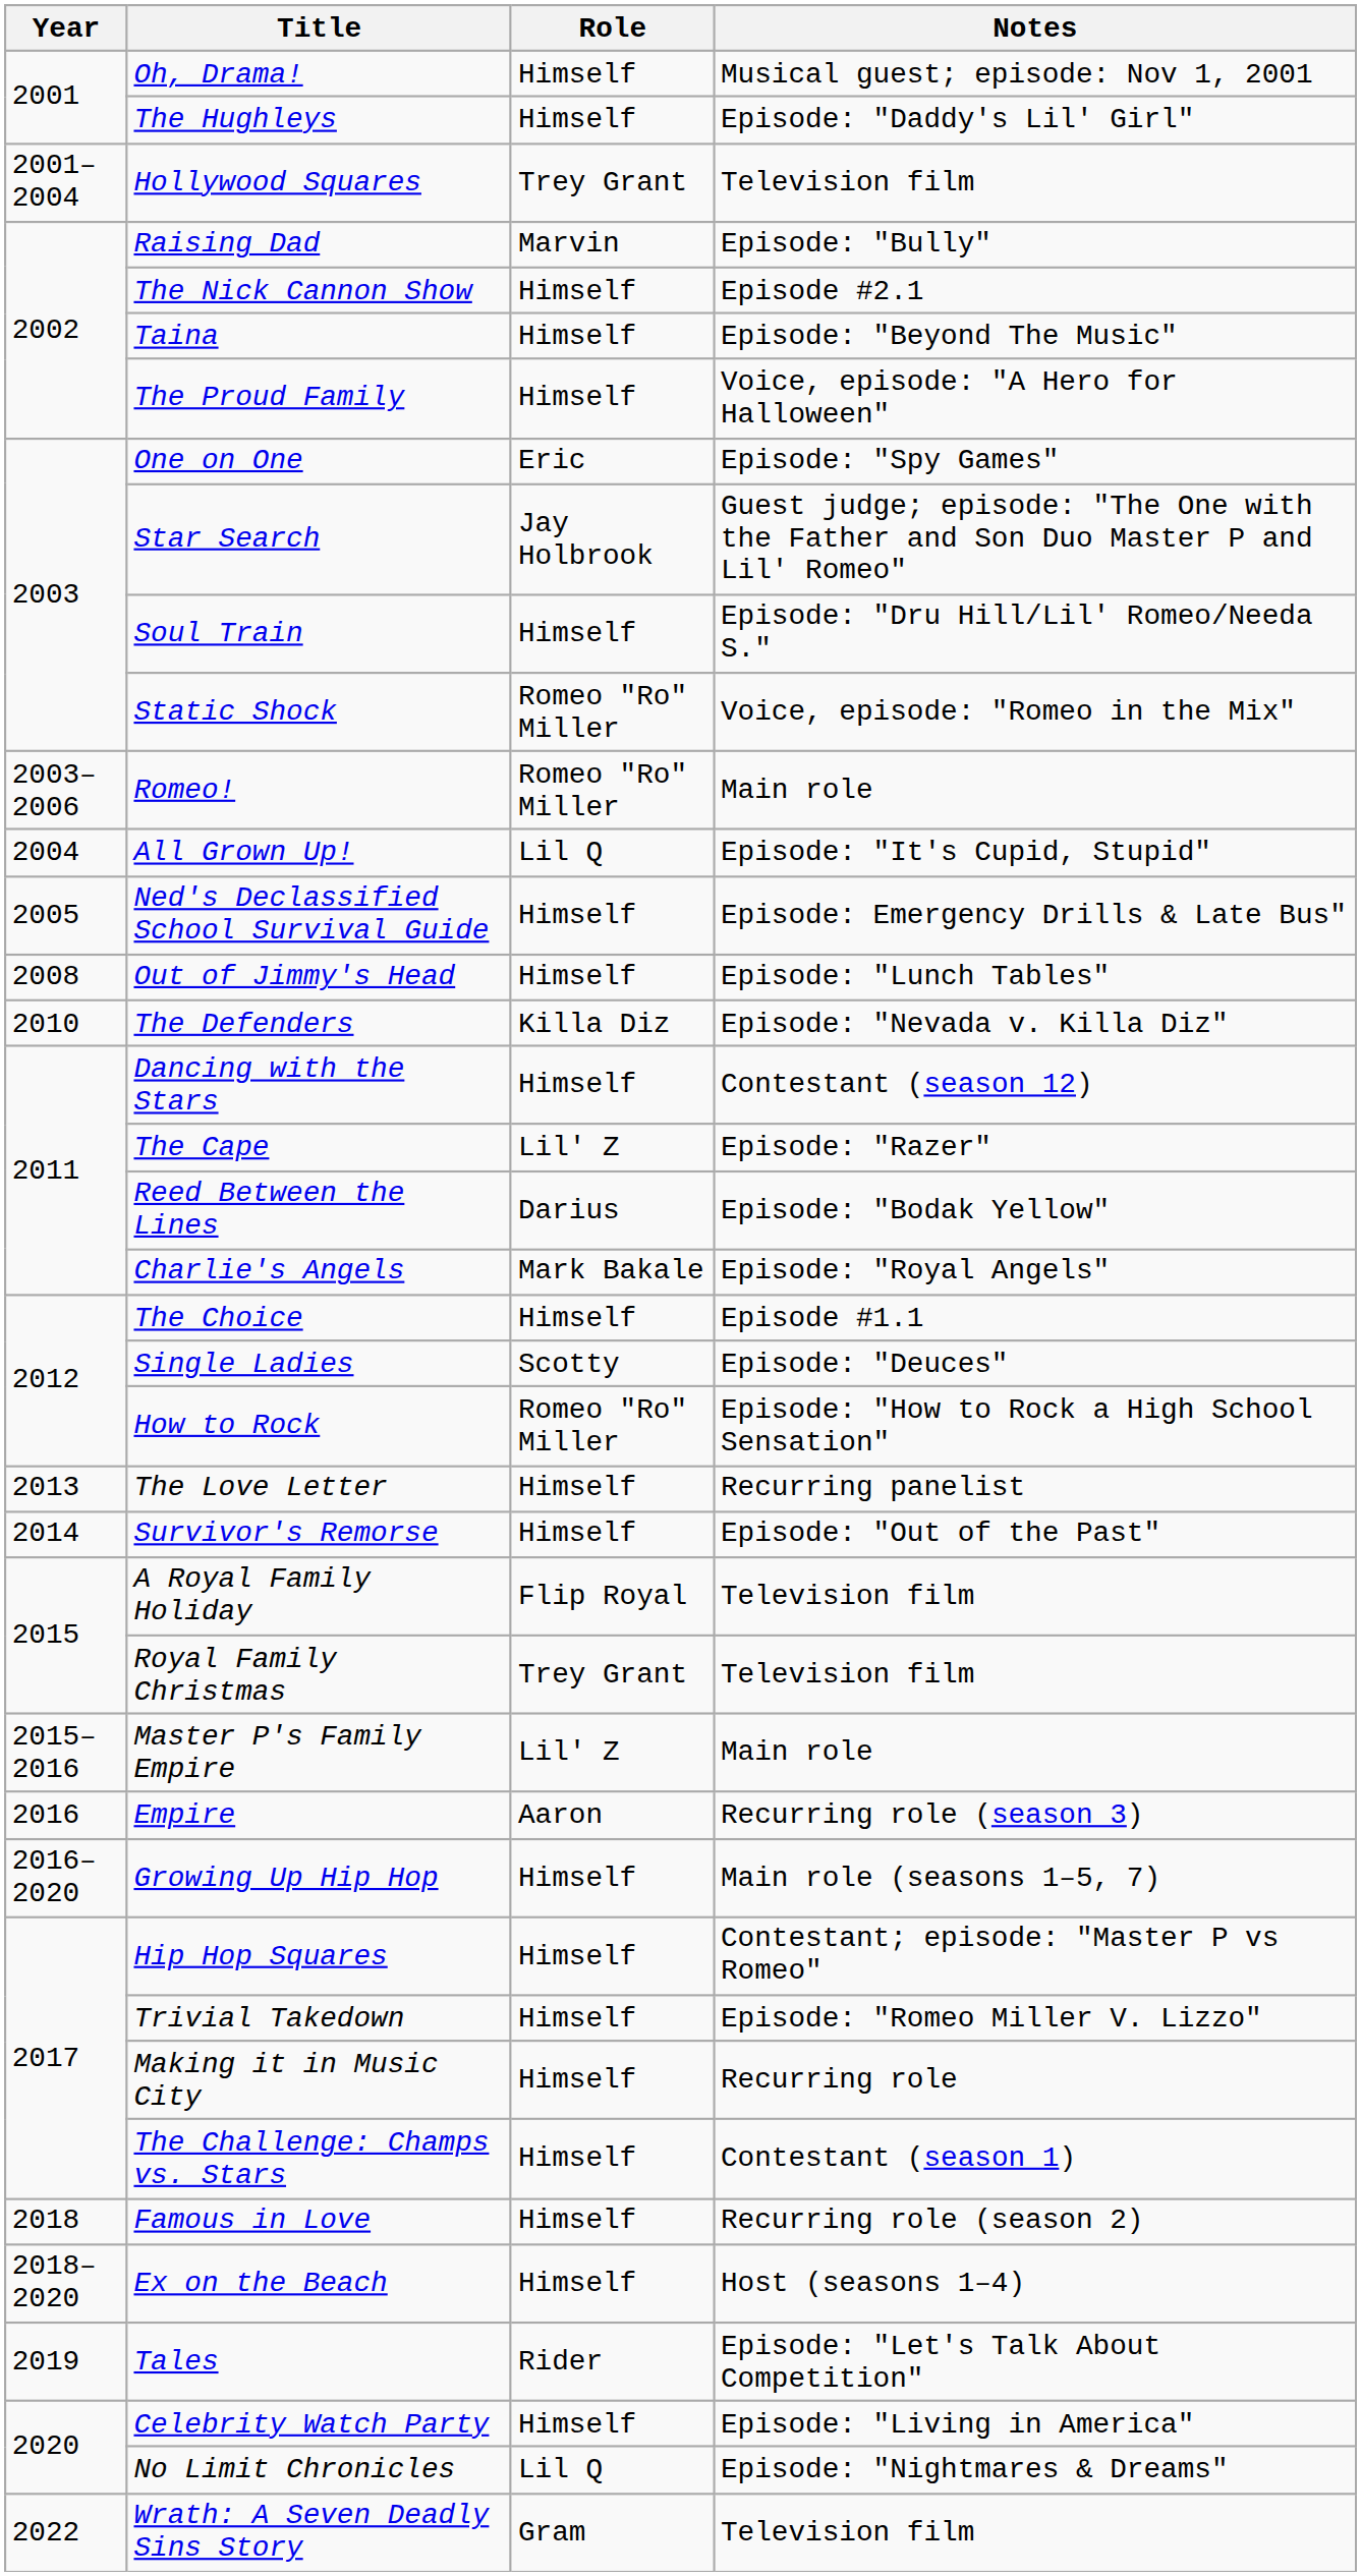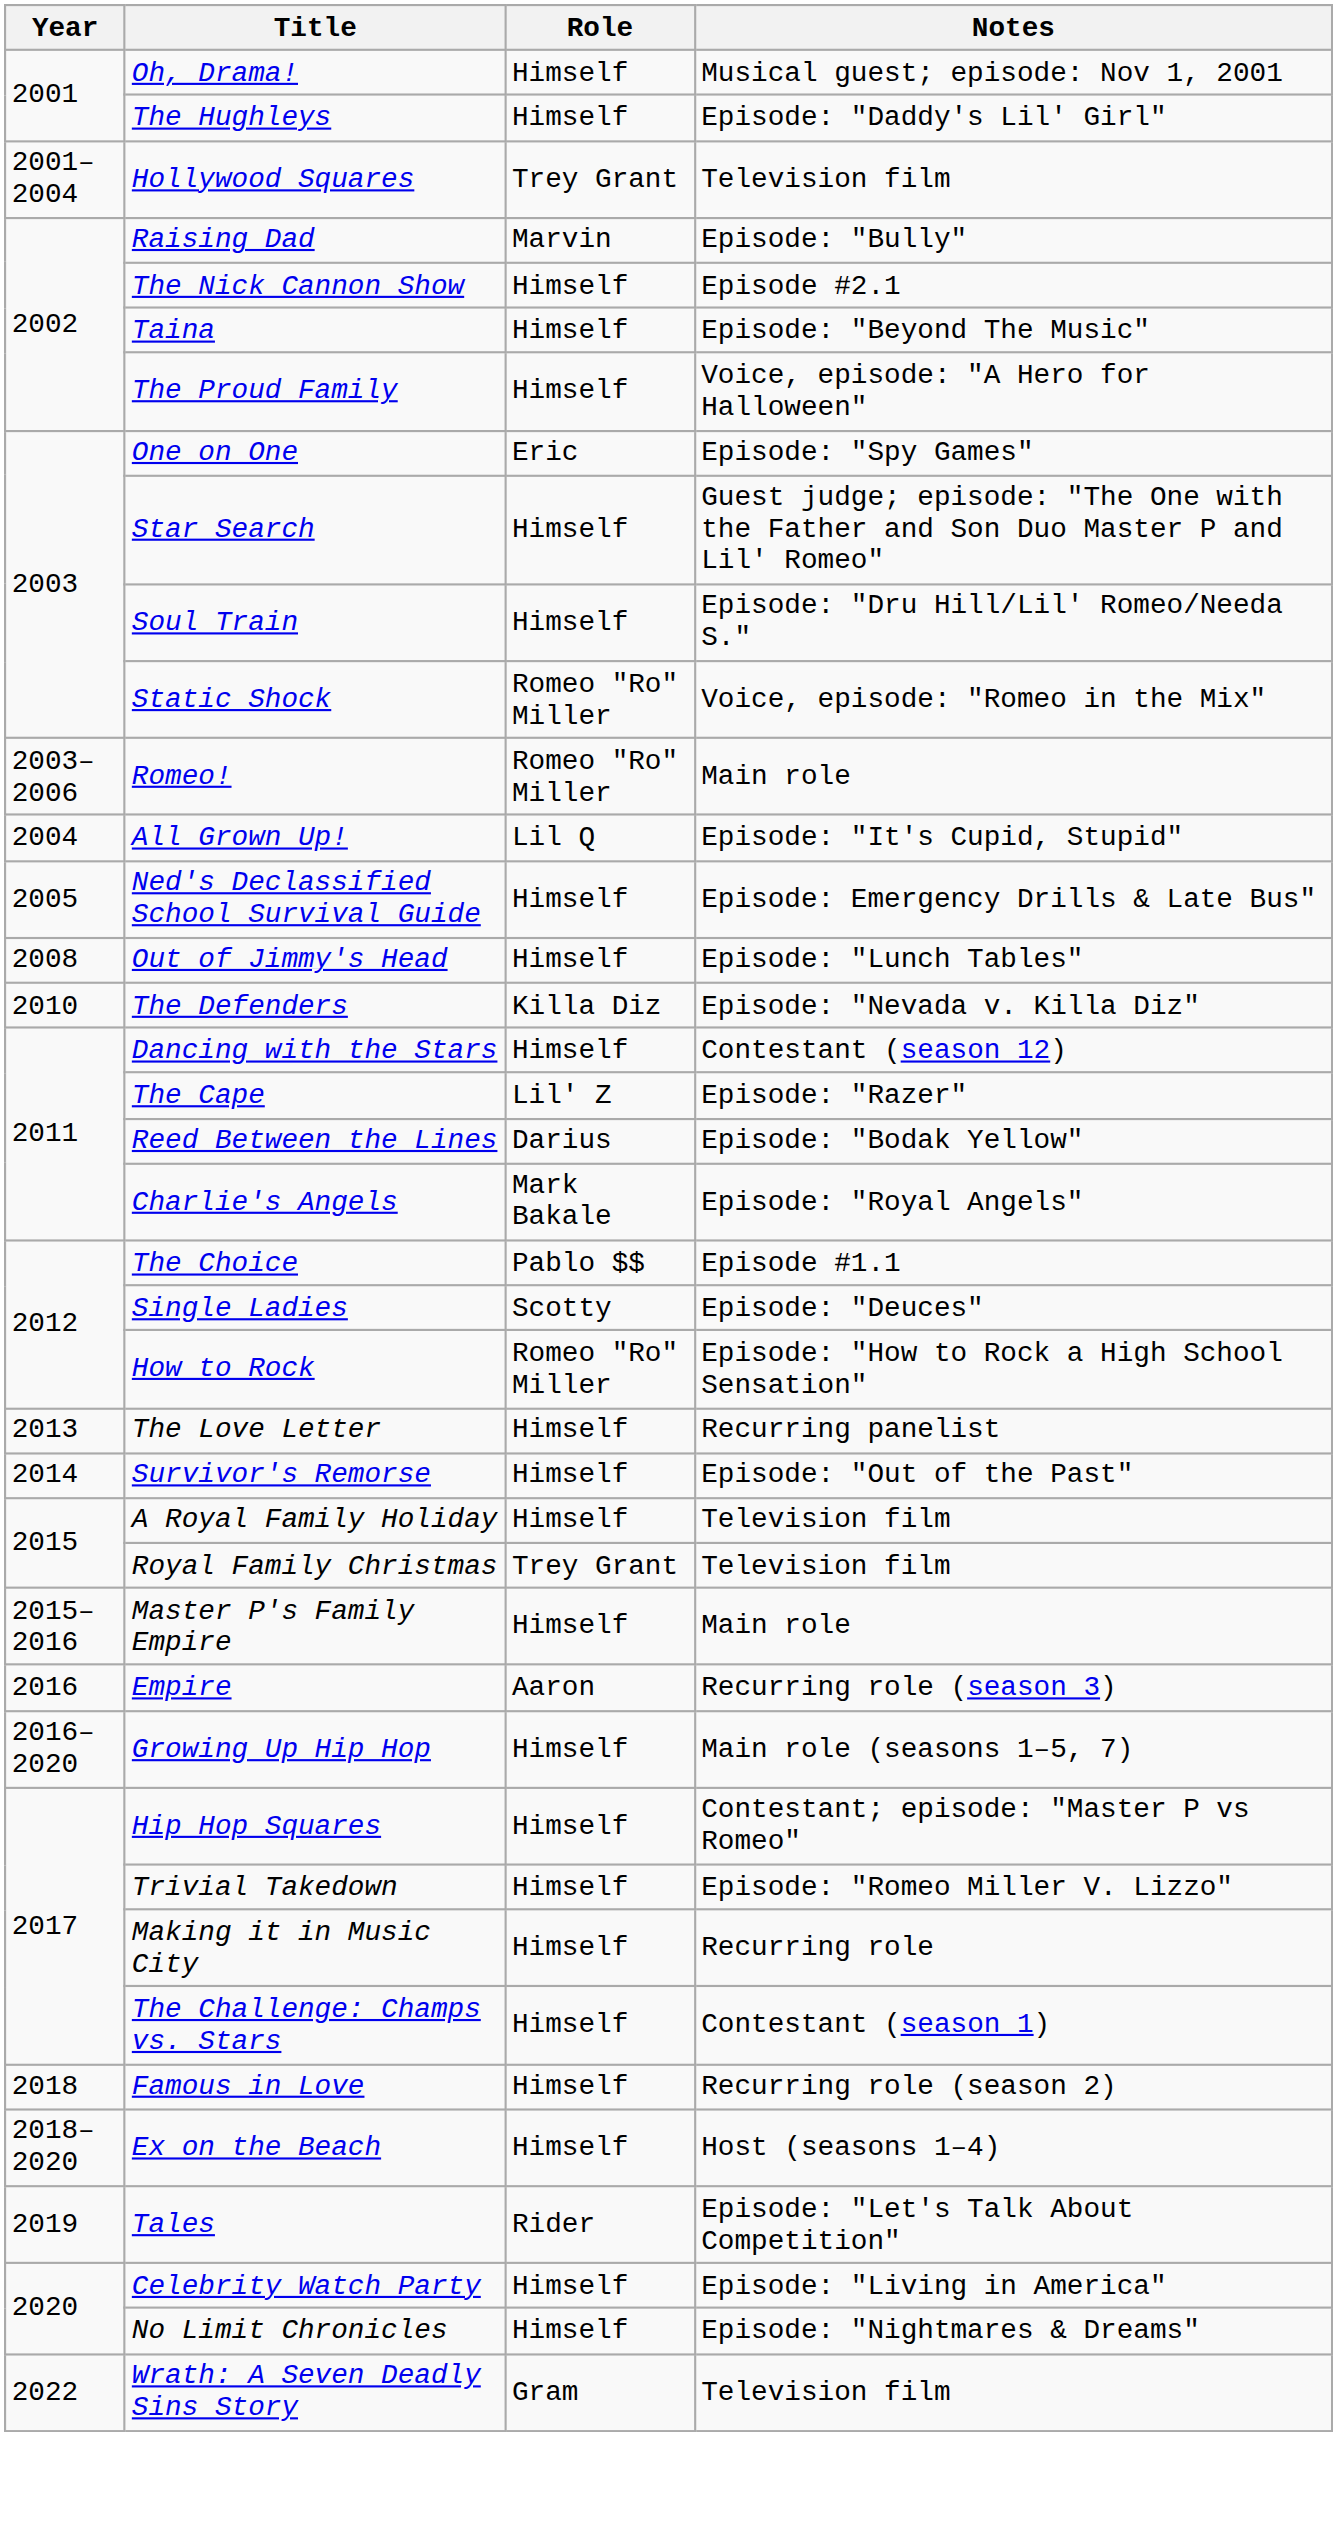Star Search | Role: Jay Holbrook -> Himself
The Choice | Role: Himself -> Pablo $$
A Royal Family Holiday | Role: Flip Royal -> Himself
Master P's Family Empire | Role: Lil' Z -> Himself
No Limit Chronicles | Role: Lil Q -> Himself
